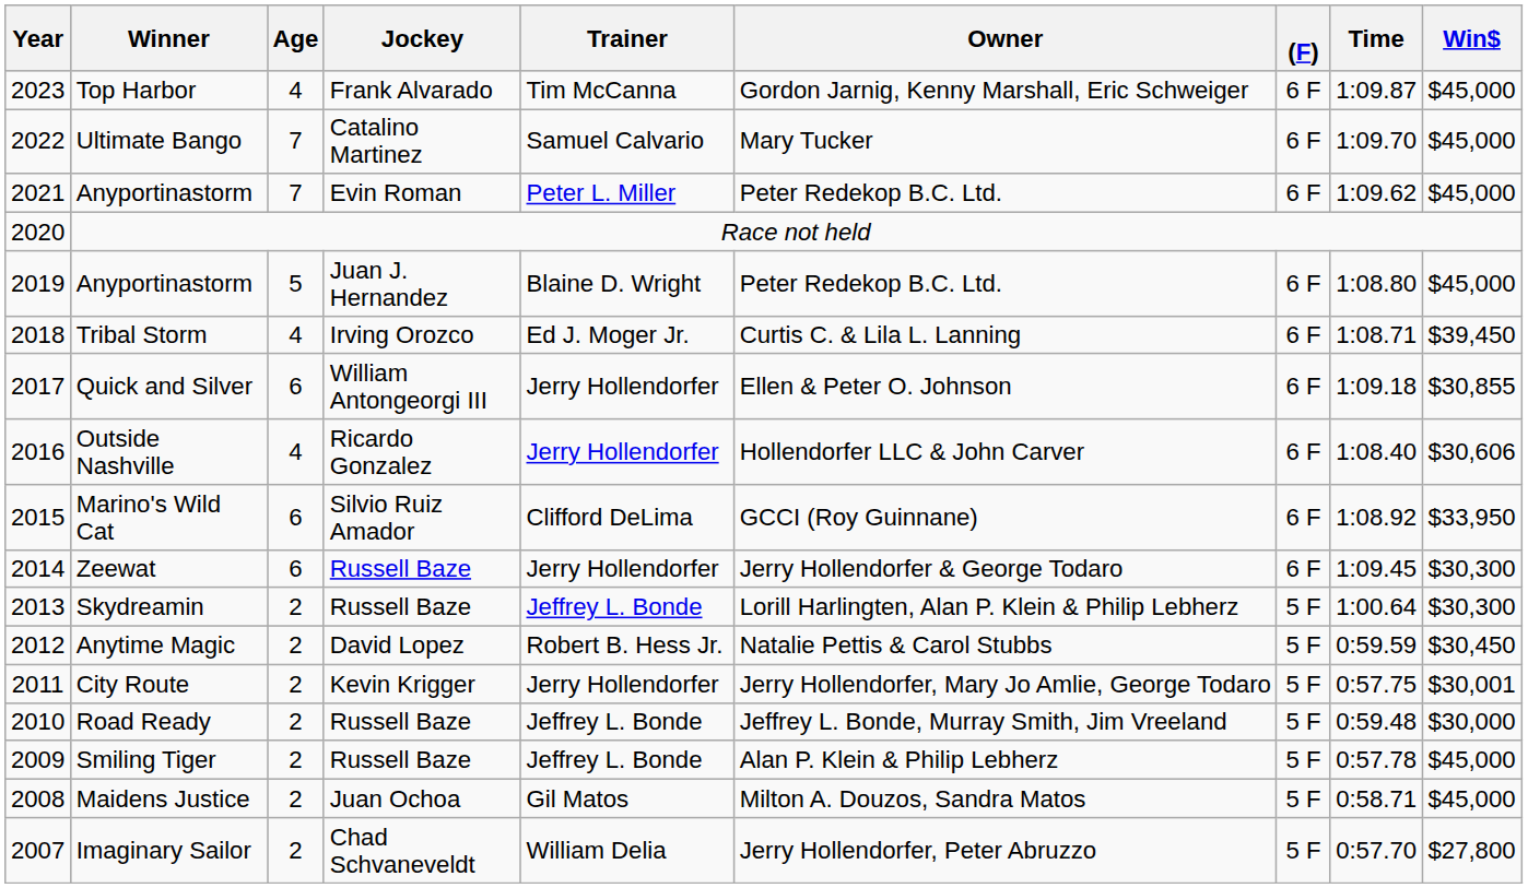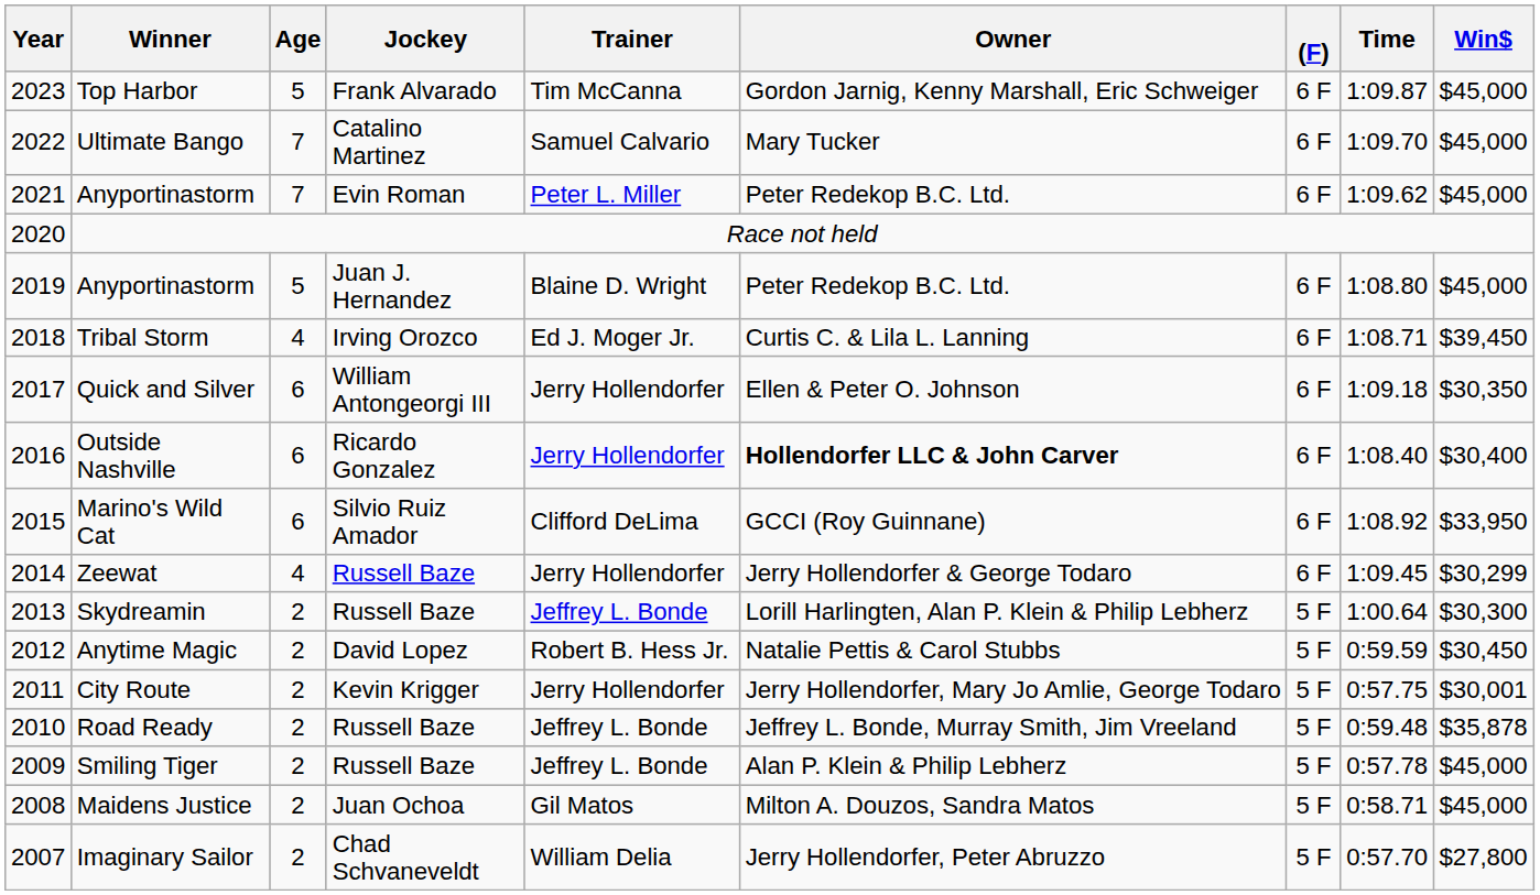Top Harbor | Age: 4 -> 5
Quick and Silver | Win$: $30,855 -> $30,350
Outside Nashville | Age: 4 -> 6
Outside Nashville | Owner: normal -> bold
Outside Nashville | Win$: $30,606 -> $30,400
Zeewat | Age: 6 -> 4
Zeewat | Win$: $30,300 -> $30,299
Road Ready | Win$: $30,000 -> $35,878
